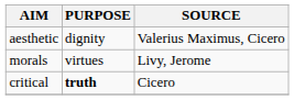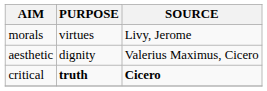rows swapped: morals <-> aesthetic
critical | SOURCE: normal -> bold
